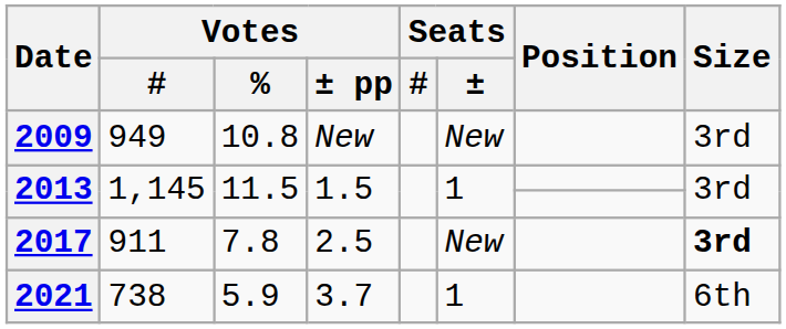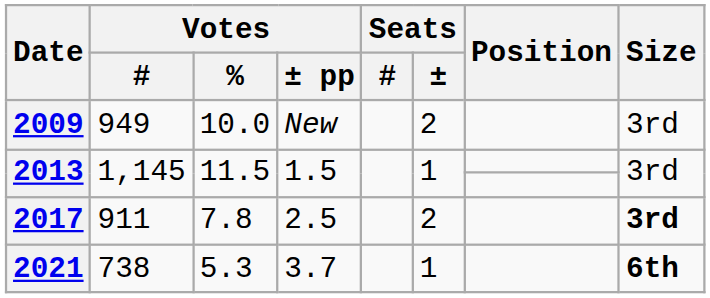2009 | Votes / %: 10.8 -> 10.0
2009 | Seats / ±: New -> 2
2017 | Seats / ±: New -> 2
2021 | Votes / %: 5.9 -> 5.3
2021 | Size: normal -> bold
